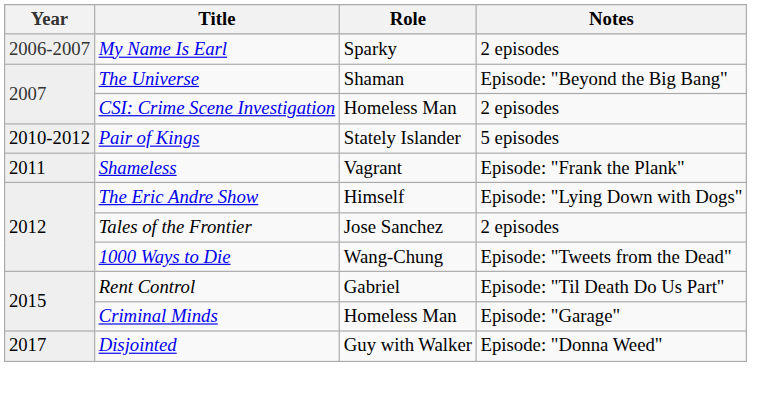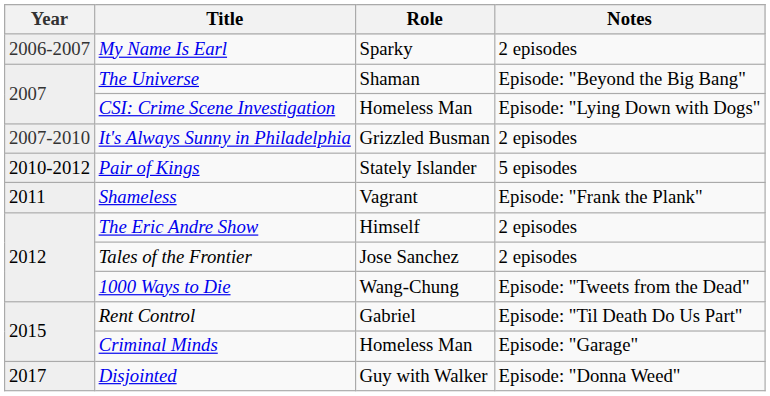CSI: Crime Scene Investigation | Notes: 2 episodes -> Episode: "Lying Down with Dogs"
+ row: 2007-2010 | It's Always Sunny in Philadelphia | Grizzled Busman | 2 episodes
The Eric Andre Show | Notes: Episode: "Lying Down with Dogs" -> 2 episodes
